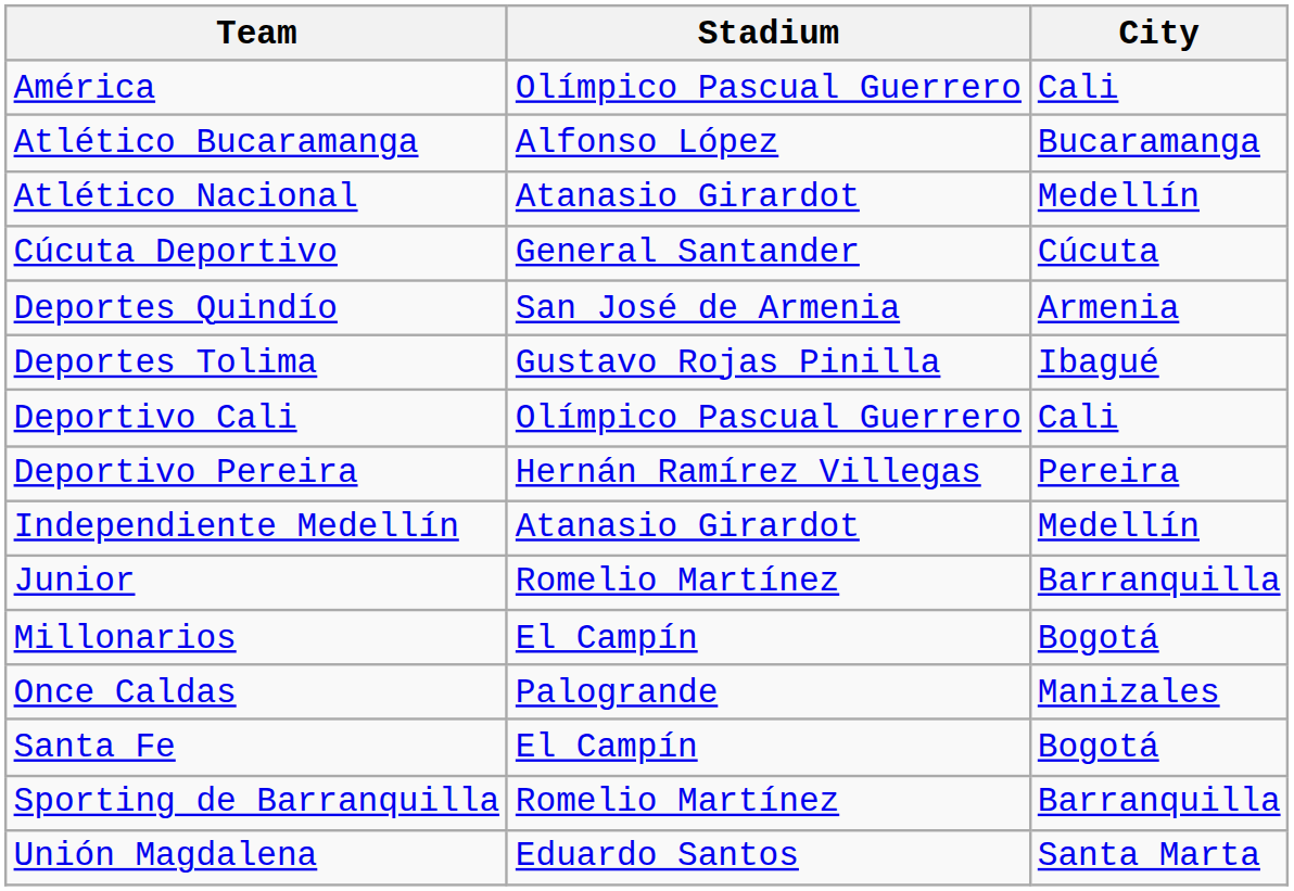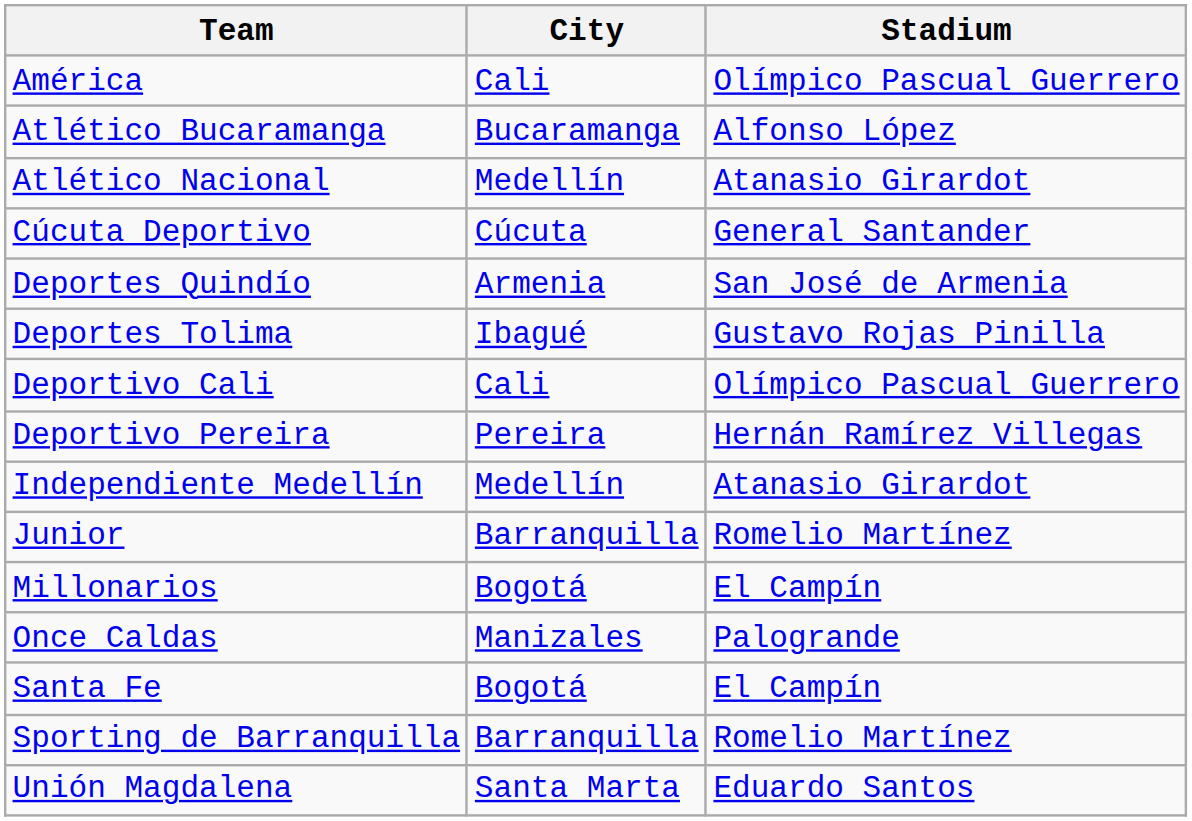columns swapped: City <-> Stadium
